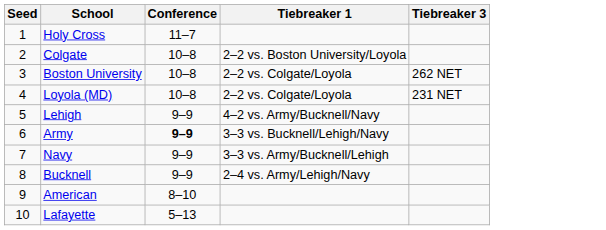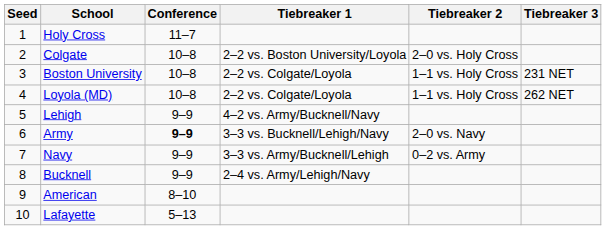+ column: Tiebreaker 2 | 2–0 vs. Holy Cross | 1–1 vs. Holy Cross | 1–1 vs. Holy Cross | 2–0 vs. Navy | 0–2 vs. Army
Boston University | Tiebreaker 3: 262 NET -> 231 NET
Loyola (MD) | Tiebreaker 3: 231 NET -> 262 NET
